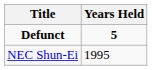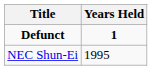Defunct | Years Held: 5 -> 1
